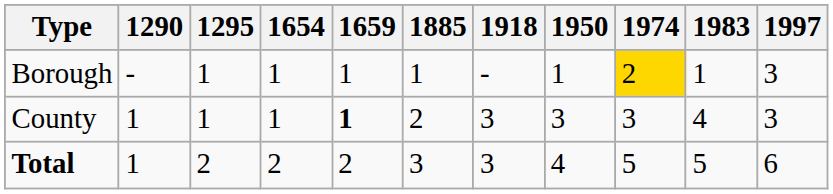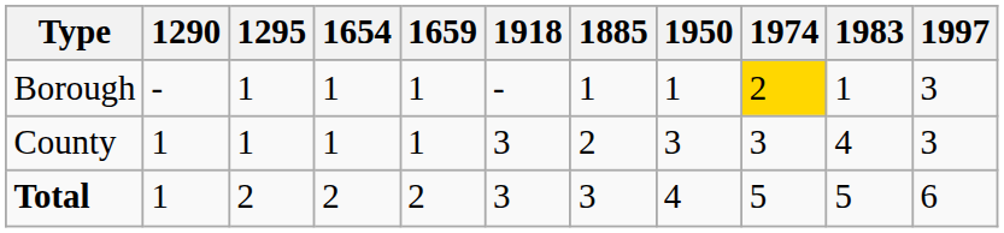columns swapped: 1885 <-> 1918
County | 1659: bold -> normal
